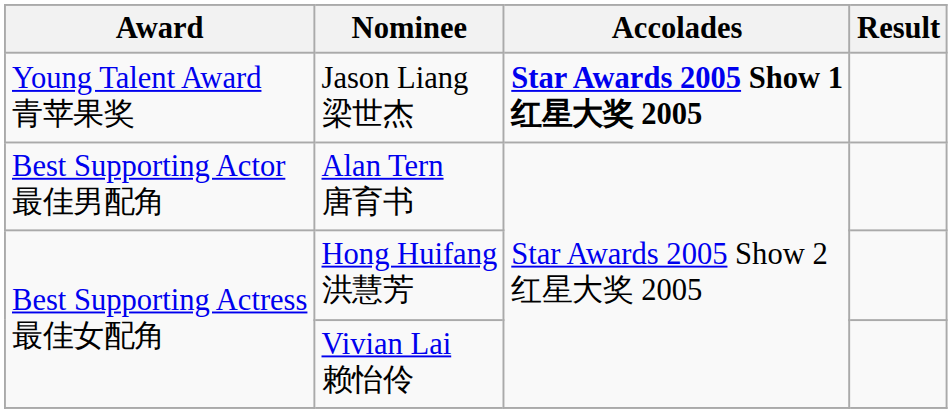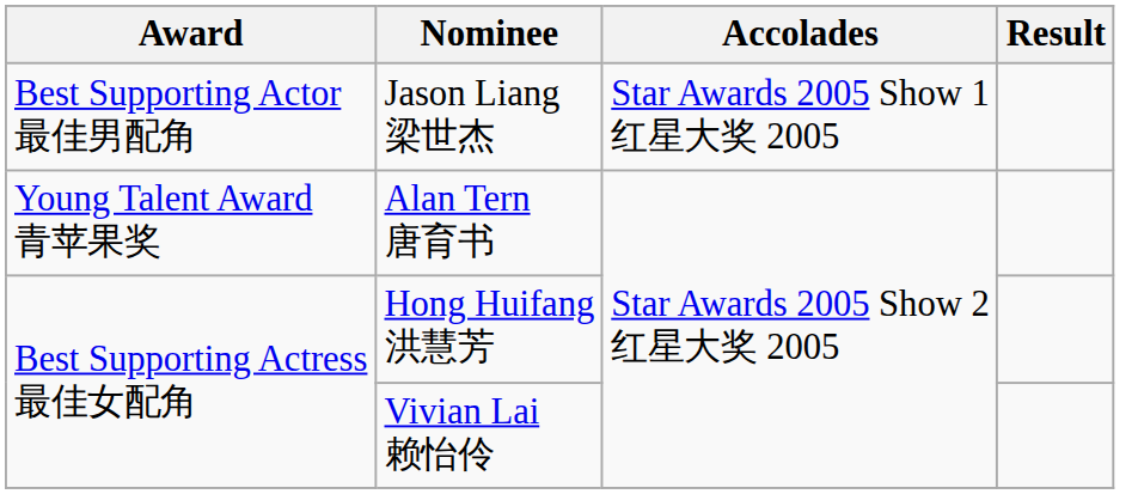Jason Liang 梁世杰 | Award: Young Talent Award 青苹果奖 -> Best Supporting Actor 最佳男配角
Jason Liang 梁世杰 | Accolades: bold -> normal
Alan Tern 唐育书 | Award: Best Supporting Actor 最佳男配角 -> Young Talent Award 青苹果奖
